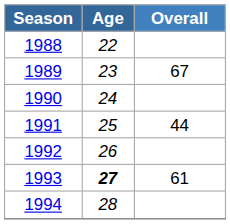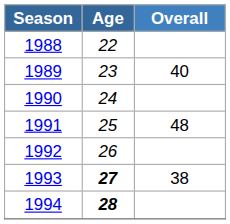1989 | Overall: 67 -> 40
1991 | Overall: 44 -> 48
1993 | Overall: 61 -> 38
1994 | Age: normal -> bold
